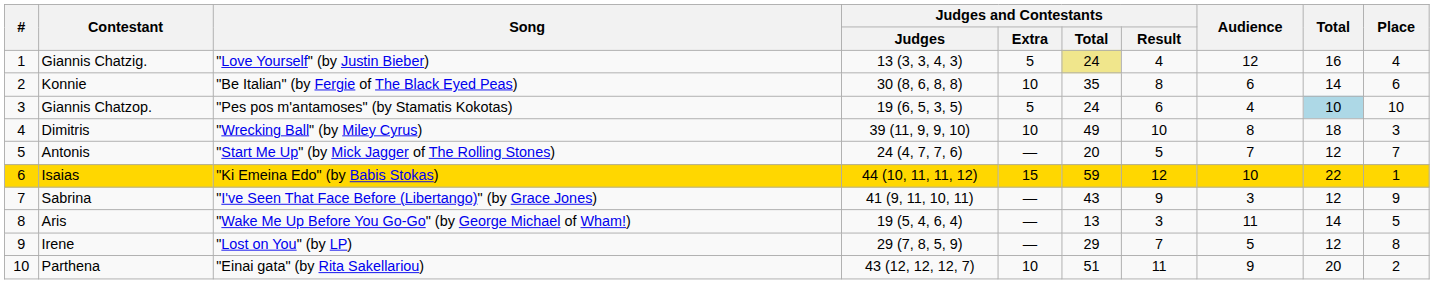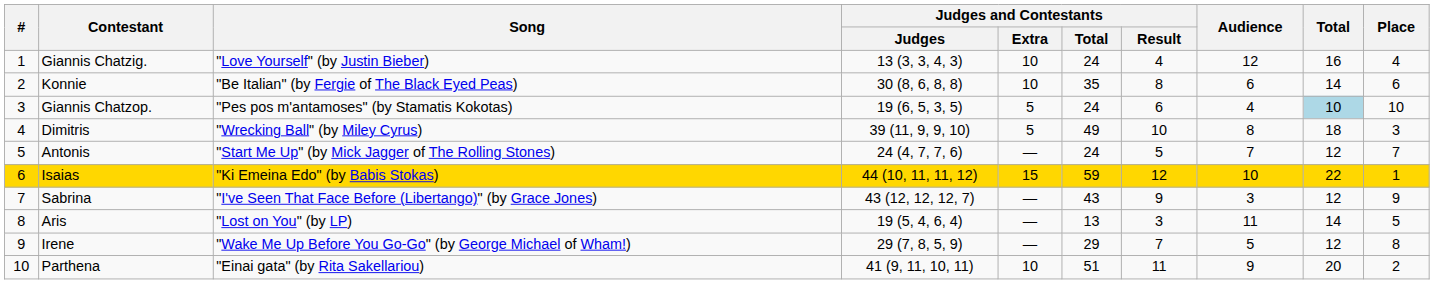Giannis Chatzig. | Judges and Contestants / Extra: 5 -> 10
Giannis Chatzig. | Judges and Contestants / Total: khaki background -> no background
Dimitris | Judges and Contestants / Extra: 10 -> 5
Antonis | Judges and Contestants / Total: 20 -> 24
Sabrina | Judges and Contestants / Judges: 41 (9, 11, 10, 11) -> 43 (12, 12, 12, 7)
Aris | Song: "Wake Me Up Before You Go-Go" (by George Michael of Wham!) -> "Lost on You" (by LP)
Irene | Song: "Lost on You" (by LP) -> "Wake Me Up Before You Go-Go" (by George Michael of Wham!)
Parthena | Judges and Contestants / Judges: 43 (12, 12, 12, 7) -> 41 (9, 11, 10, 11)
